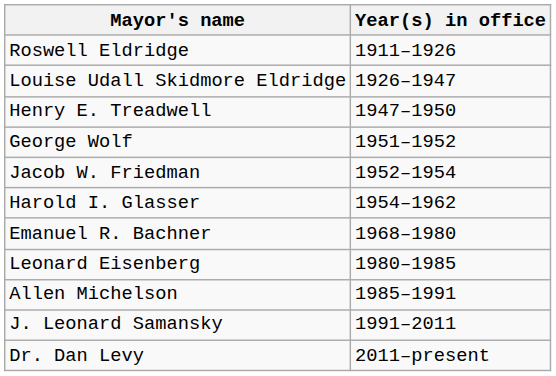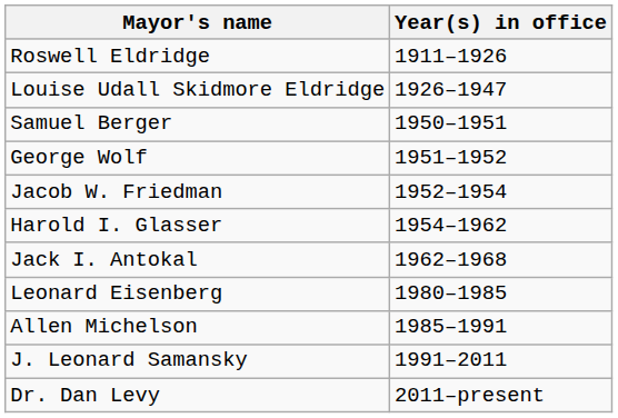- row: Henry E. Treadwell | 1947–1950
+ row: Samuel Berger | 1950–1951
+ row: Jack I. Antokal | 1962–1968
- row: Emanuel R. Bachner | 1968–1980
